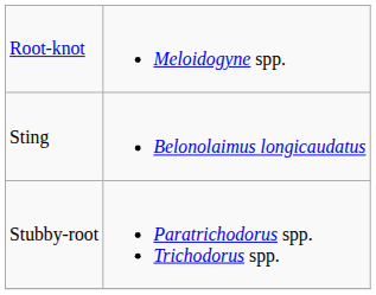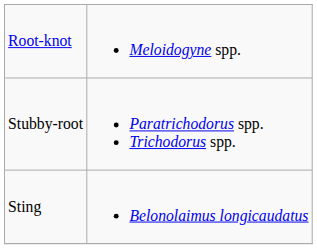rows swapped: Sting <-> Stubby-root
